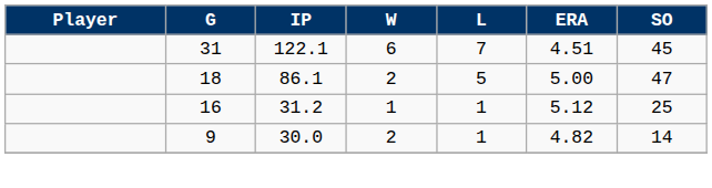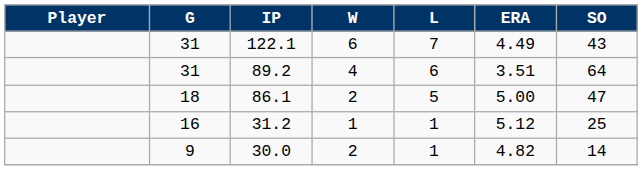122.1 | ERA: 4.51 -> 4.49
122.1 | SO: 45 -> 43
+ row: 31 | 89.2 | 4 | 6 | 3.51 | 64
